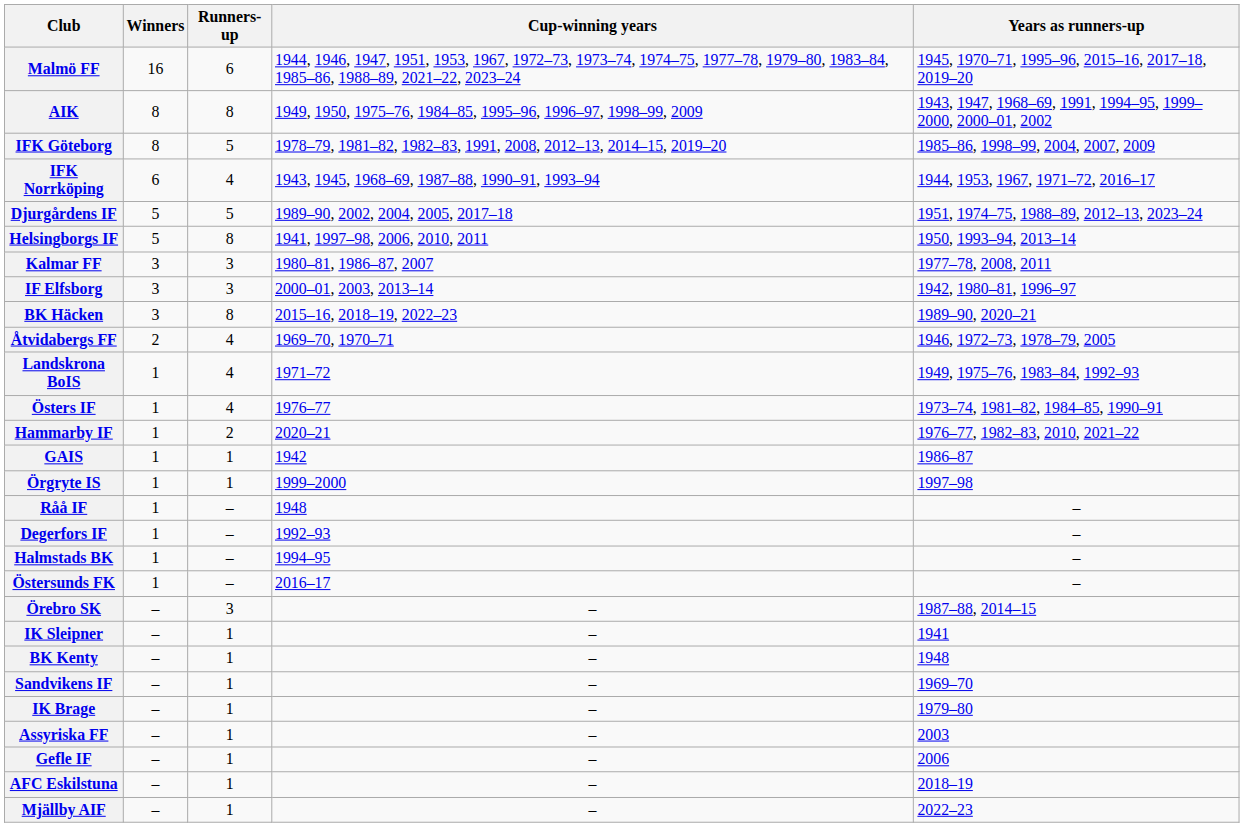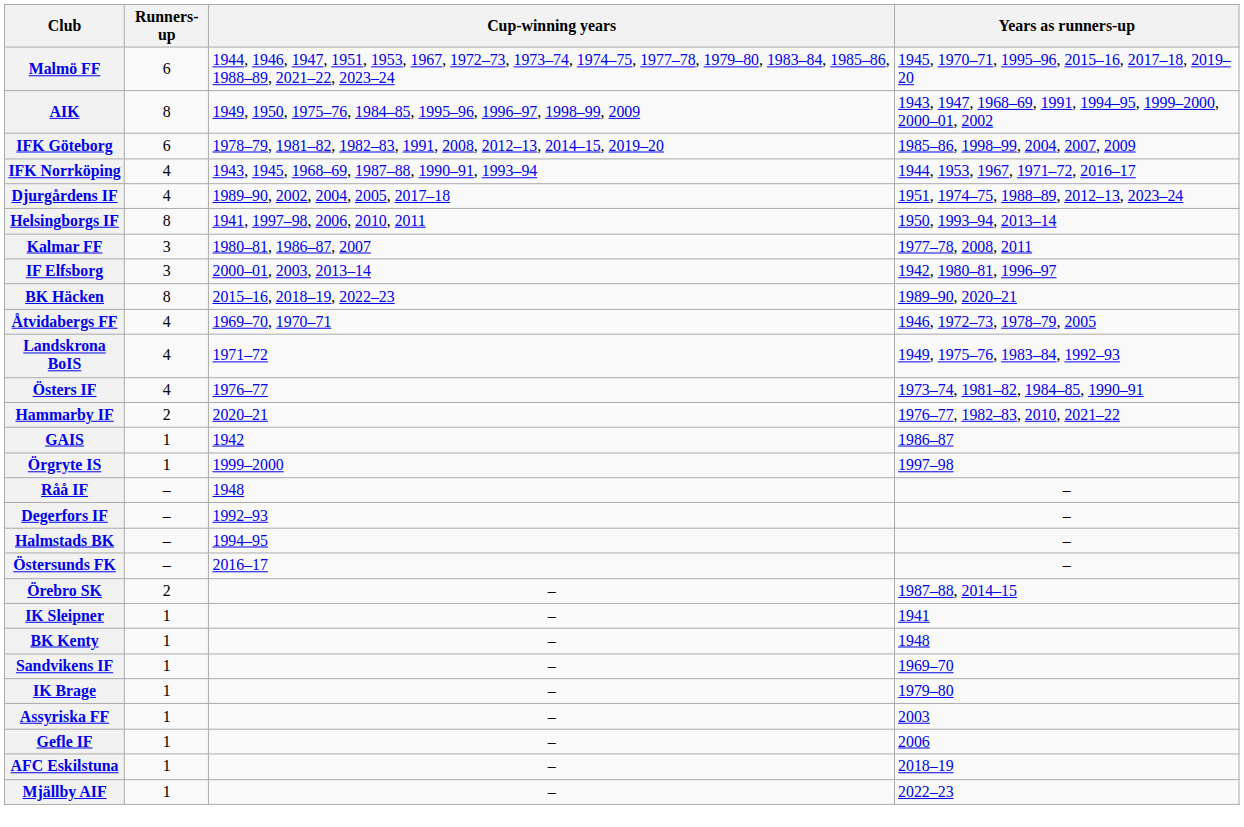- column: Winners | 16 | 8 | 8 | 6 | 5 | 5 | 3 | 3 | 3 | 2 | 1 | 1 | 1 | 1 | 1 | 1 | 1 | 1 | 1 | – | – | – | – | – | – | – | – | –
IFK Göteborg | Runners-up: 5 -> 6
Djurgårdens IF | Runners-up: 5 -> 4
Örebro SK | Runners-up: 3 -> 2
